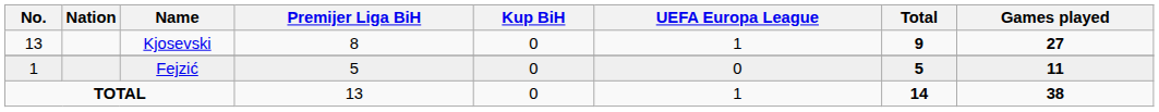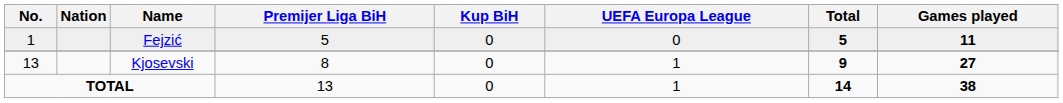rows swapped: Kjosevski <-> Fejzić
